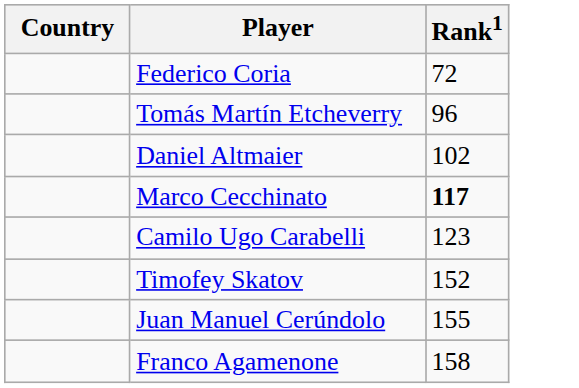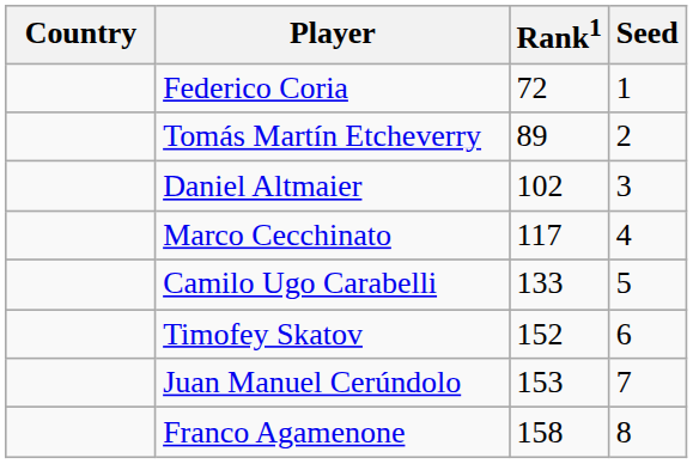+ column: Seed | 1 | 2 | 3 | 4 | 5 | 6 | 7 | 8
Tomás Martín Etcheverry | Rank1: 96 -> 89
Marco Cecchinato | Rank1: bold -> normal
Camilo Ugo Carabelli | Rank1: 123 -> 133
Juan Manuel Cerúndolo | Rank1: 155 -> 153
